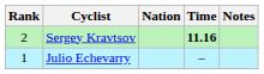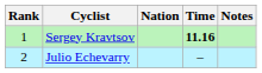Sergey Kravtsov | Rank: 2 -> 1
Julio Echevarry | Rank: 1 -> 2
